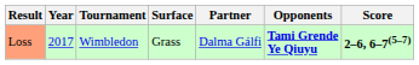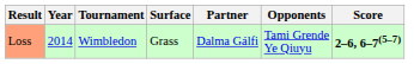Loss | Year: 2017 -> 2014
Loss | Opponents: bold -> normal
